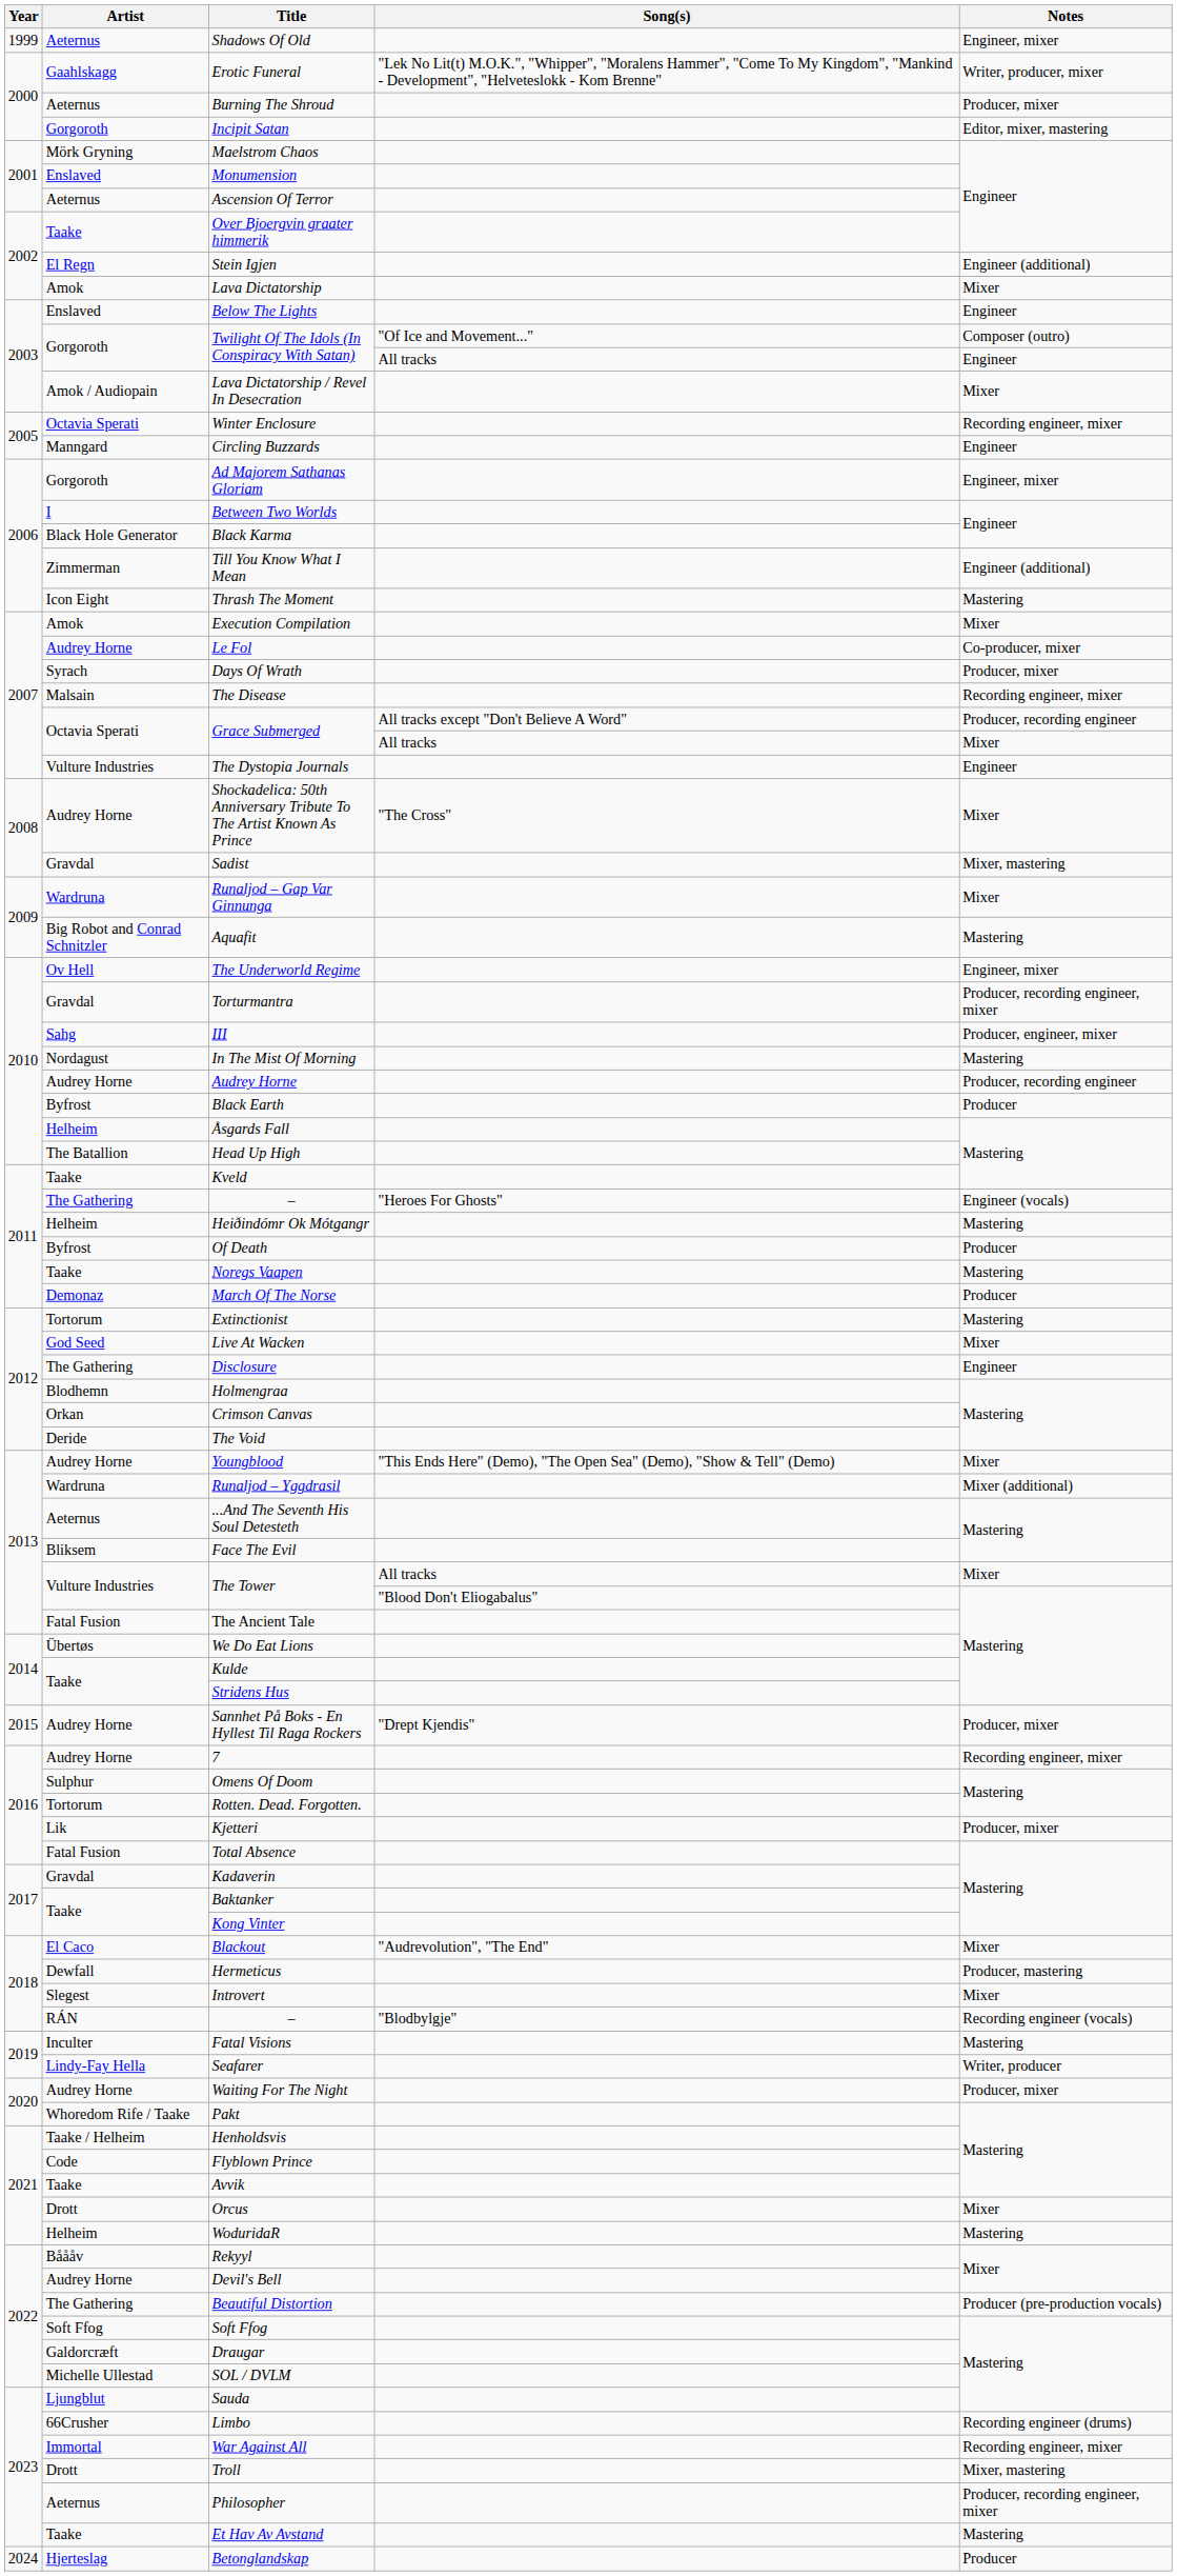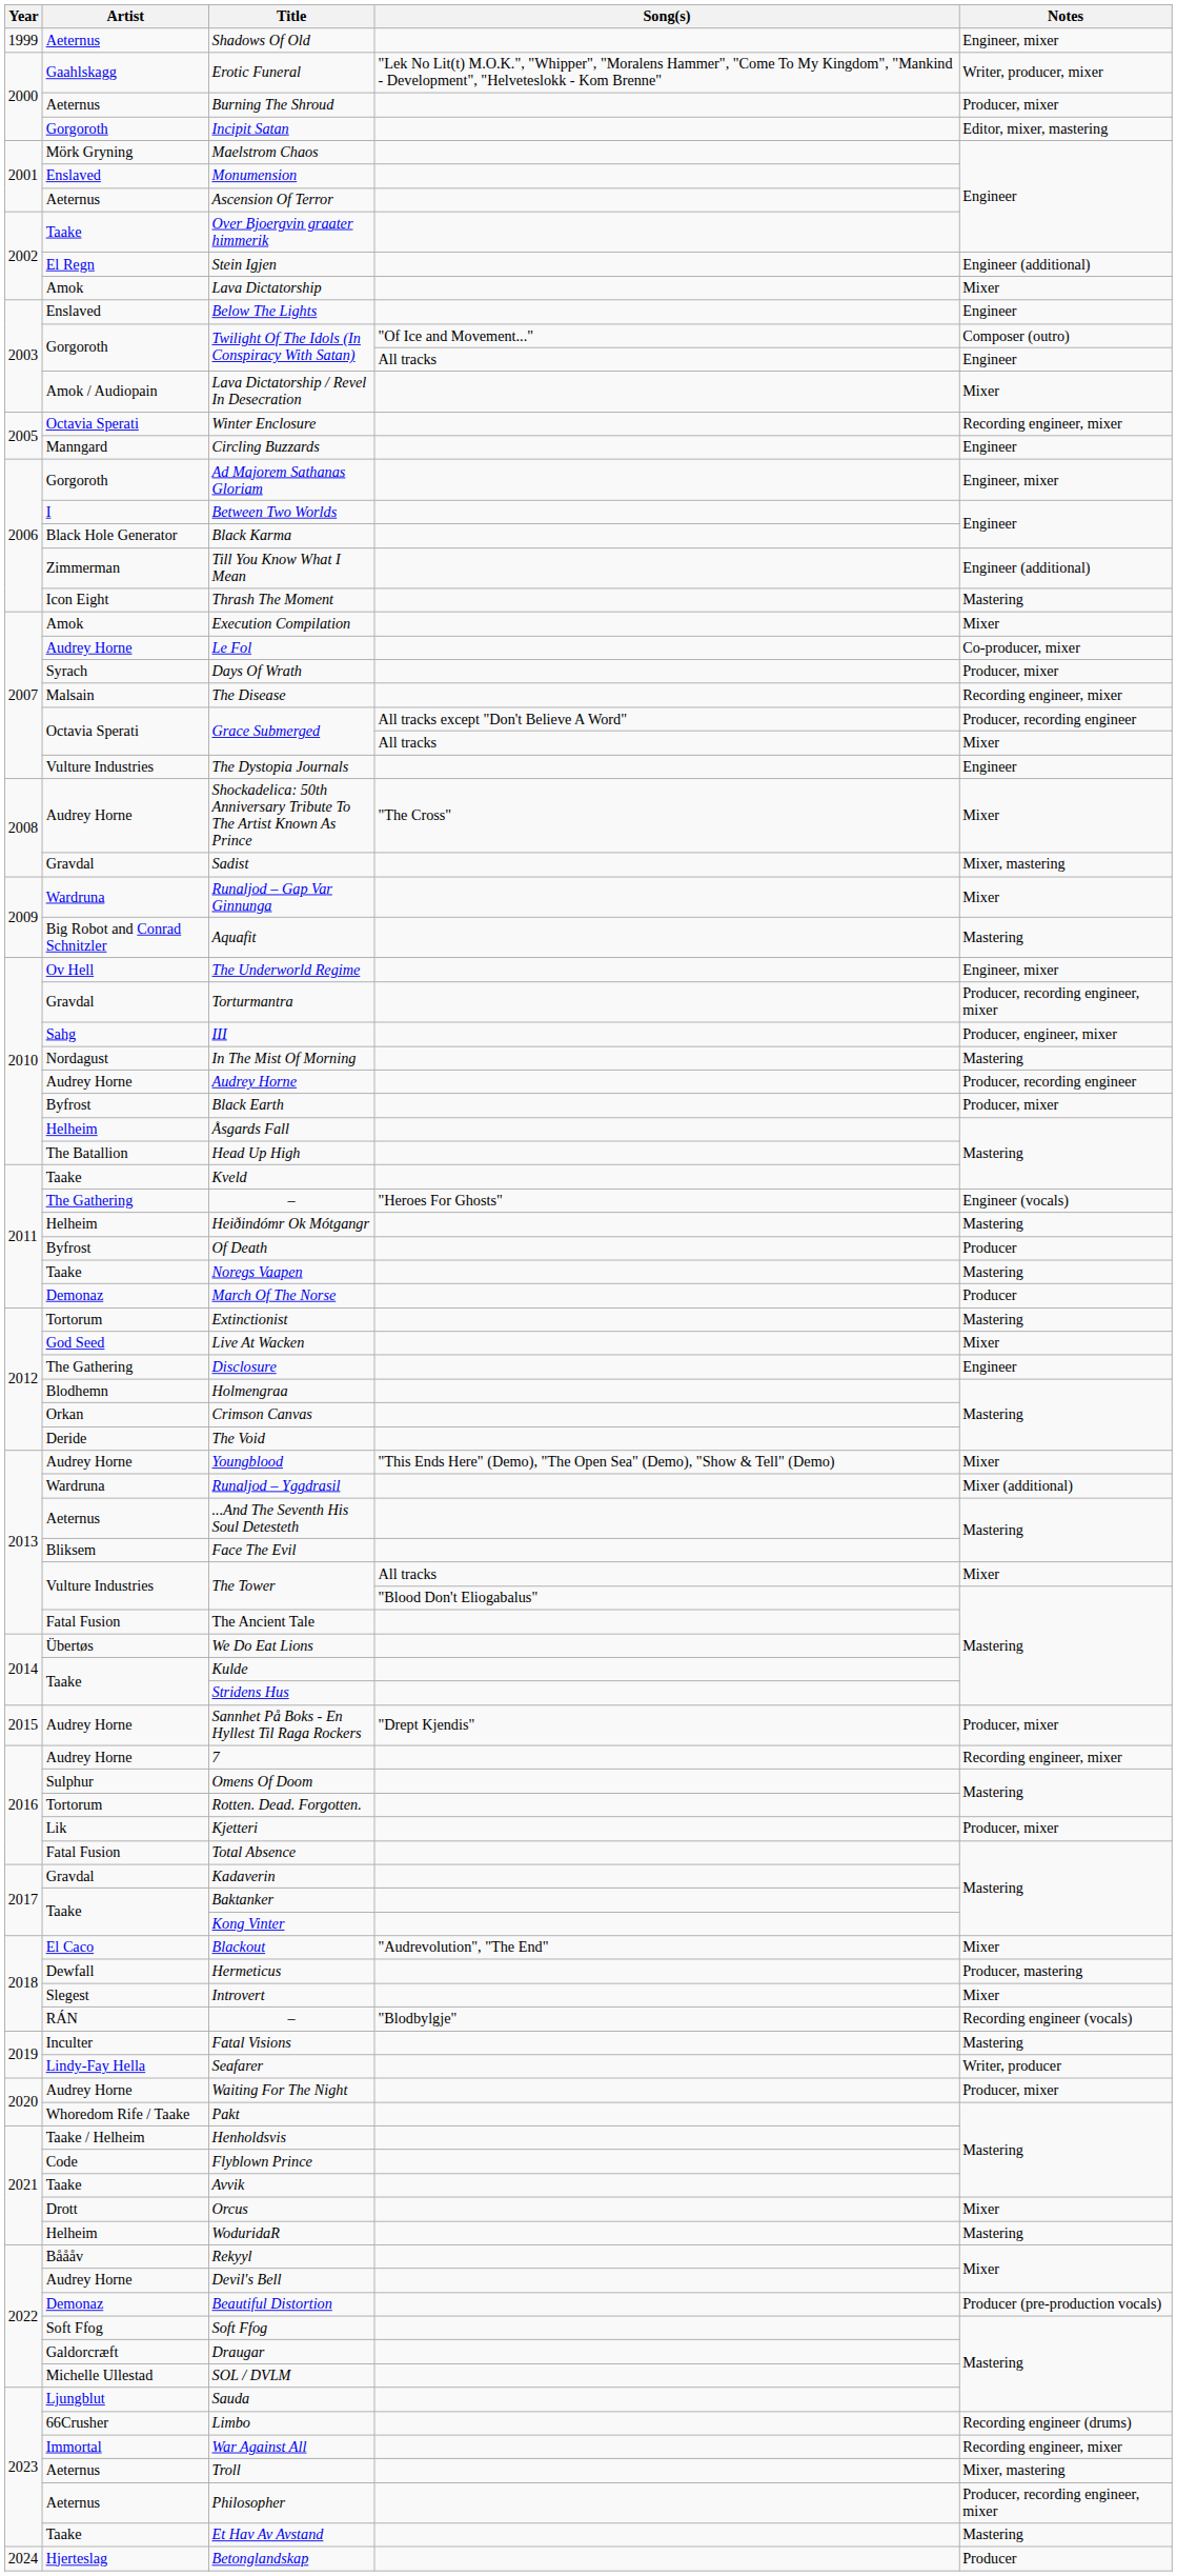Black Earth | Notes: Producer -> Producer, mixer
Beautiful Distortion | Artist: The Gathering -> Demonaz
Troll | Artist: Drott -> Aeternus
